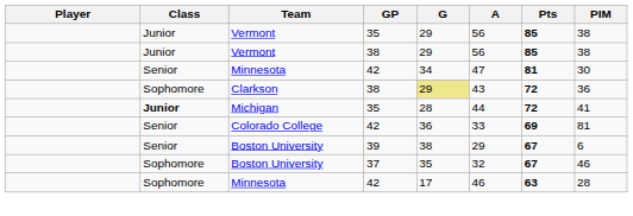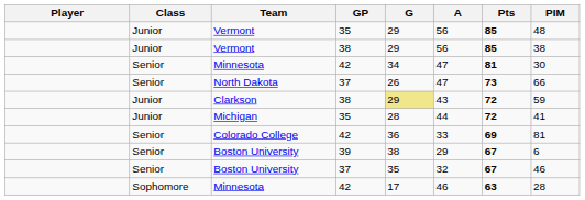Vermont / 35 | PIM: 38 -> 48
+ row: Senior | North Dakota | 37 | 26 | 47 | 73 | 66
Clarkson | Class: Sophomore -> Junior
Clarkson | PIM: 36 -> 59
Michigan | Class: bold -> normal
Boston University / 37 | Class: Sophomore -> Senior
